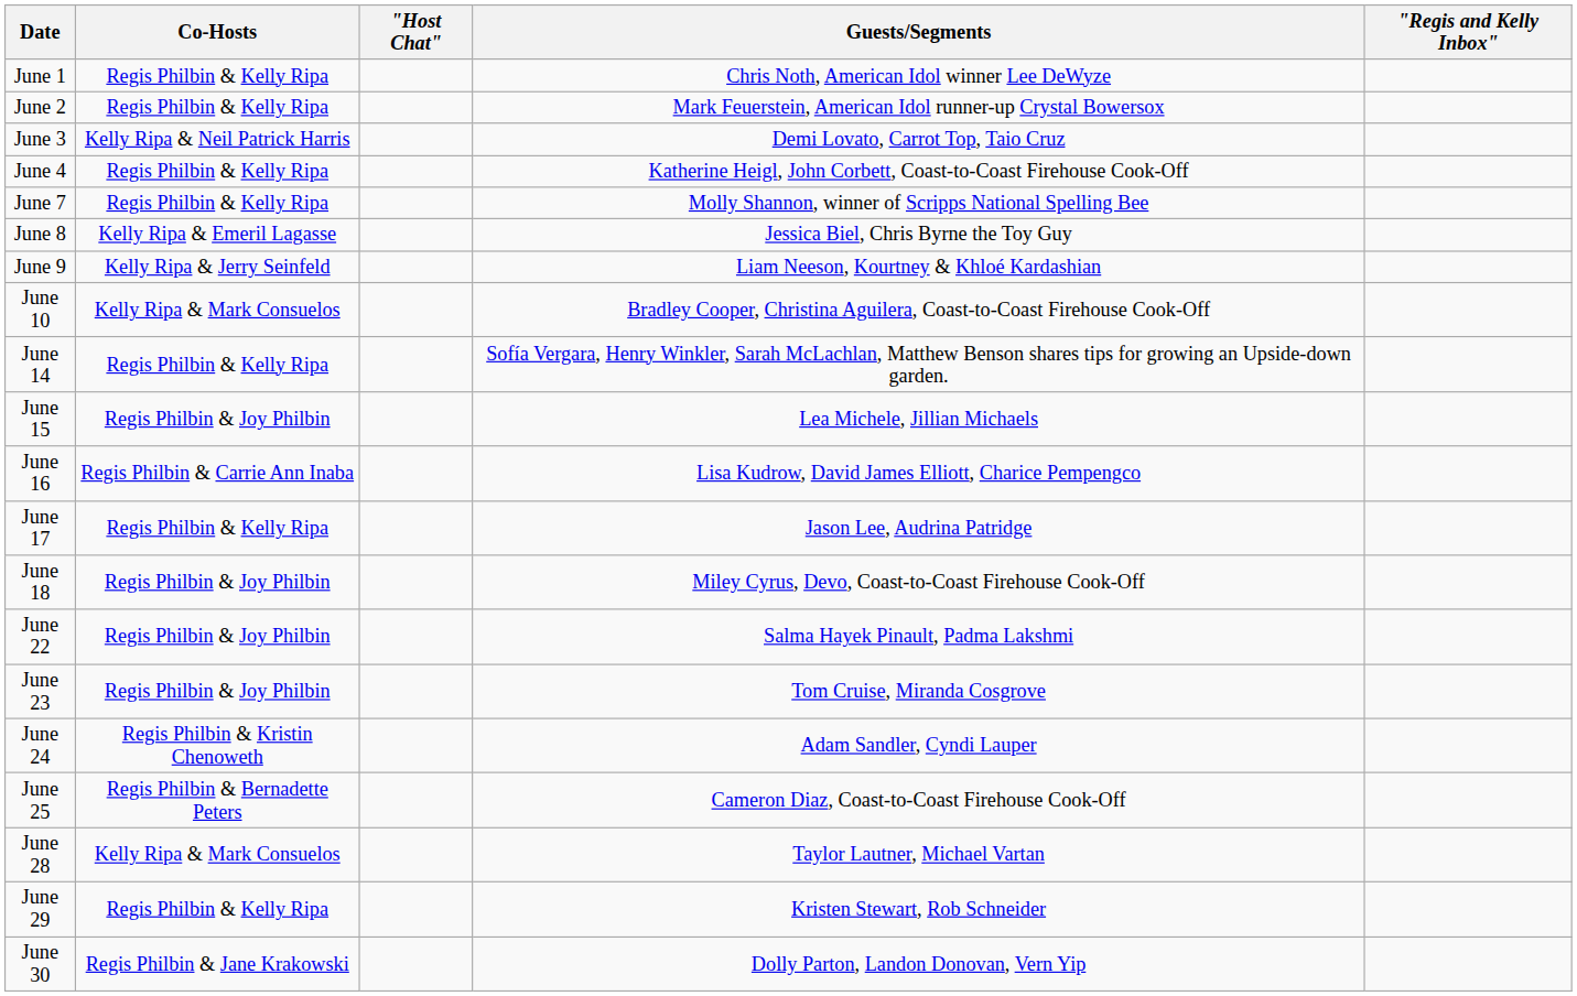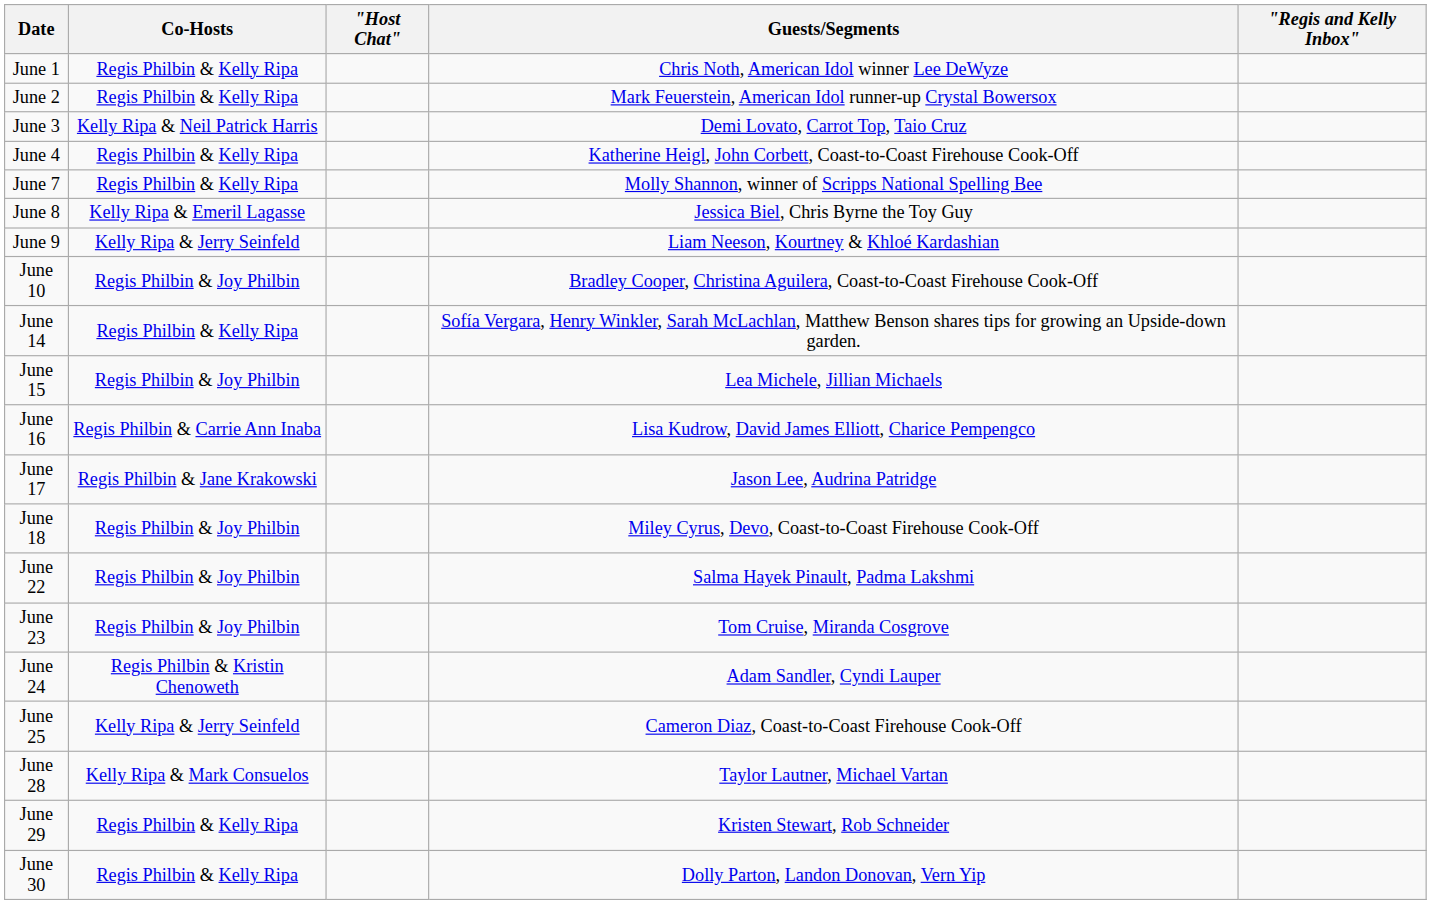June 10 | Co-Hosts: Kelly Ripa & Mark Consuelos -> Regis Philbin & Joy Philbin
June 17 | Co-Hosts: Regis Philbin & Kelly Ripa -> Regis Philbin & Jane Krakowski
June 25 | Co-Hosts: Regis Philbin & Bernadette Peters -> Kelly Ripa & Jerry Seinfeld
June 30 | Co-Hosts: Regis Philbin & Jane Krakowski -> Regis Philbin & Kelly Ripa
